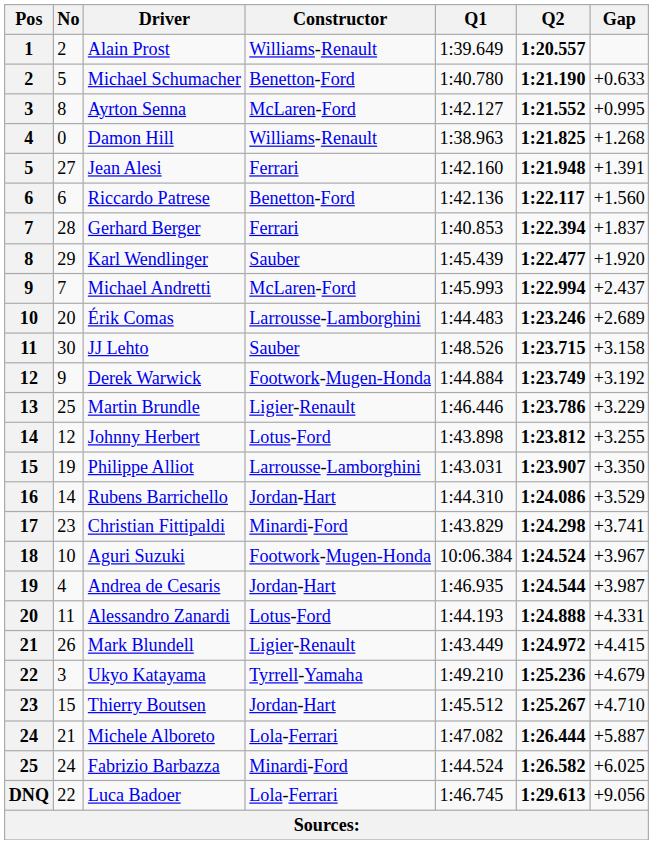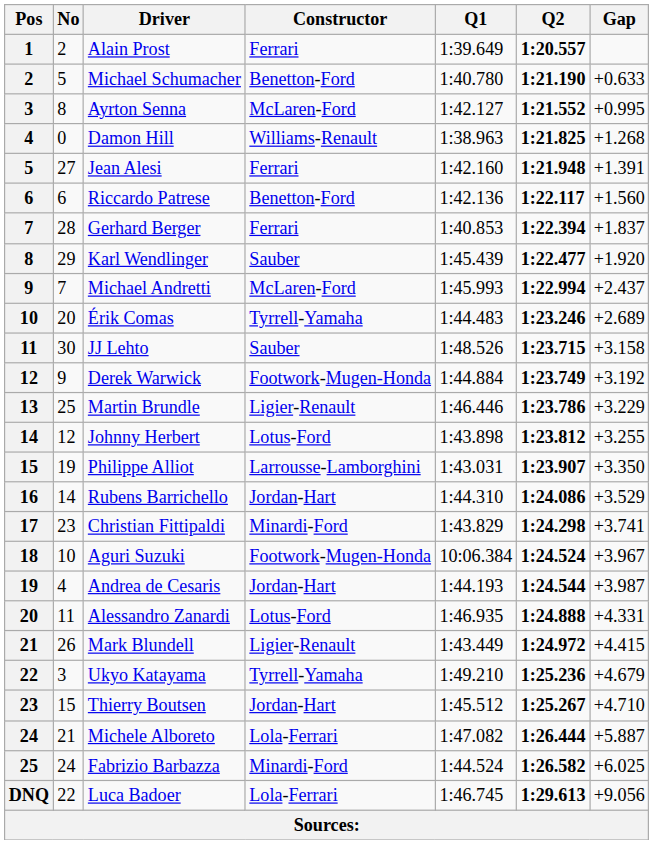Alain Prost | Constructor: Williams-Renault -> Ferrari
Érik Comas | Constructor: Larrousse-Lamborghini -> Tyrrell-Yamaha
Andrea de Cesaris | Q1: 1:46.935 -> 1:44.193
Alessandro Zanardi | Q1: 1:44.193 -> 1:46.935
